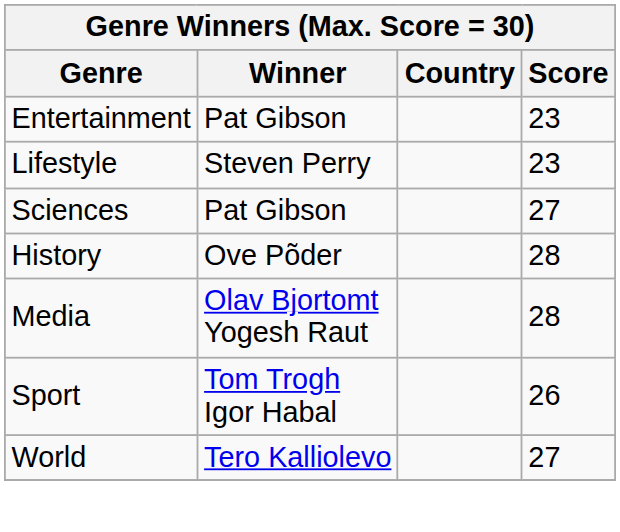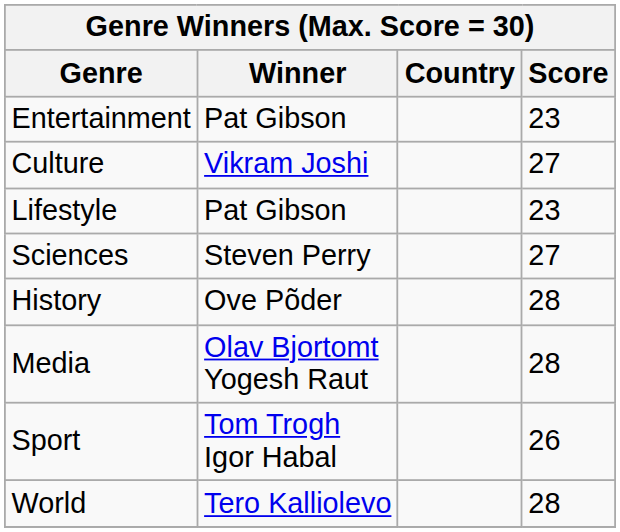+ row: Culture | Vikram Joshi | 27
Lifestyle | Winner: Steven Perry -> Pat Gibson
Sciences | Winner: Pat Gibson -> Steven Perry
World | Score: 27 -> 28
